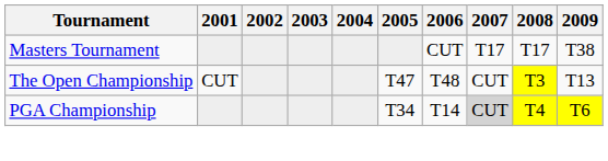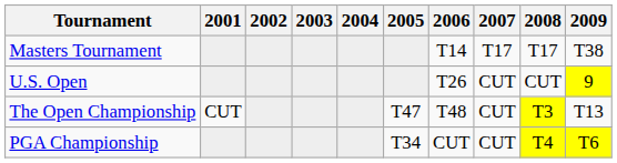Masters Tournament | 2006: CUT -> T14
+ row: U.S. Open | T26 | CUT | CUT | 9
PGA Championship | 2006: T14 -> CUT
PGA Championship | 2007: lightgrey background -> no background
